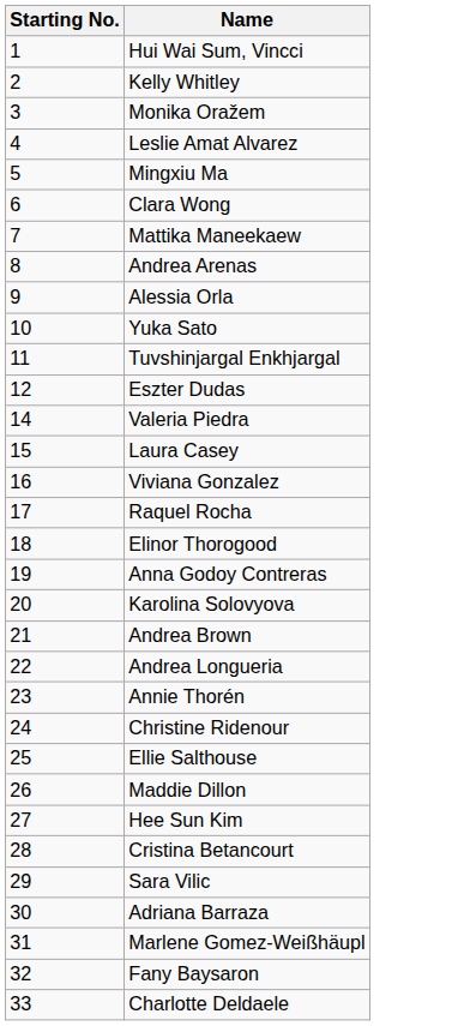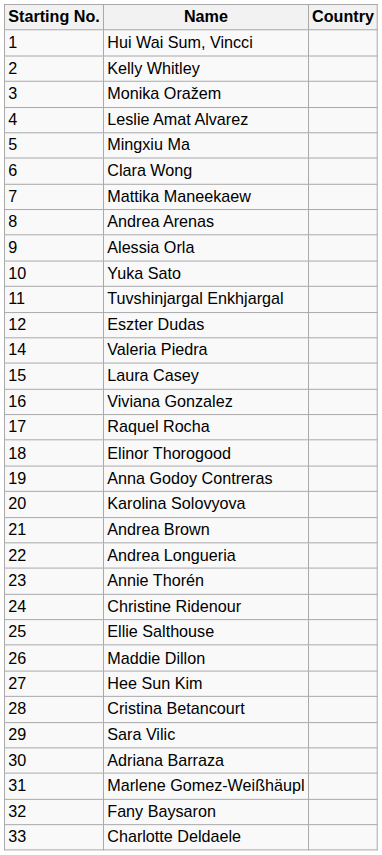+ column: Country
